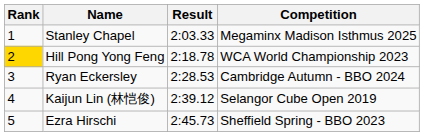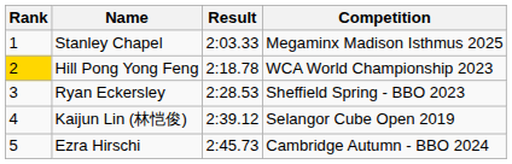Ryan Eckersley | Competition: Cambridge Autumn - BBO 2024 -> Sheffield Spring - BBO 2023
Ezra Hirschi | Competition: Sheffield Spring - BBO 2023 -> Cambridge Autumn - BBO 2024
